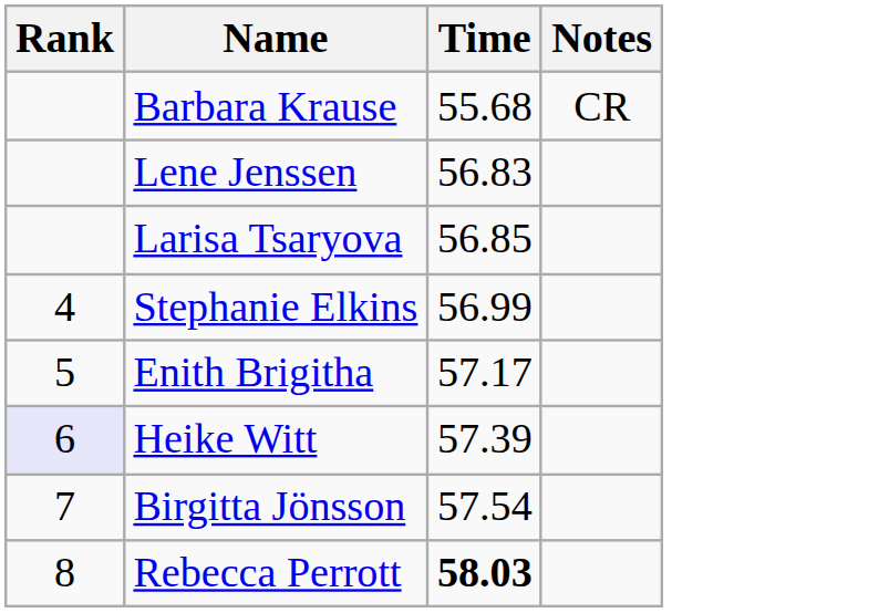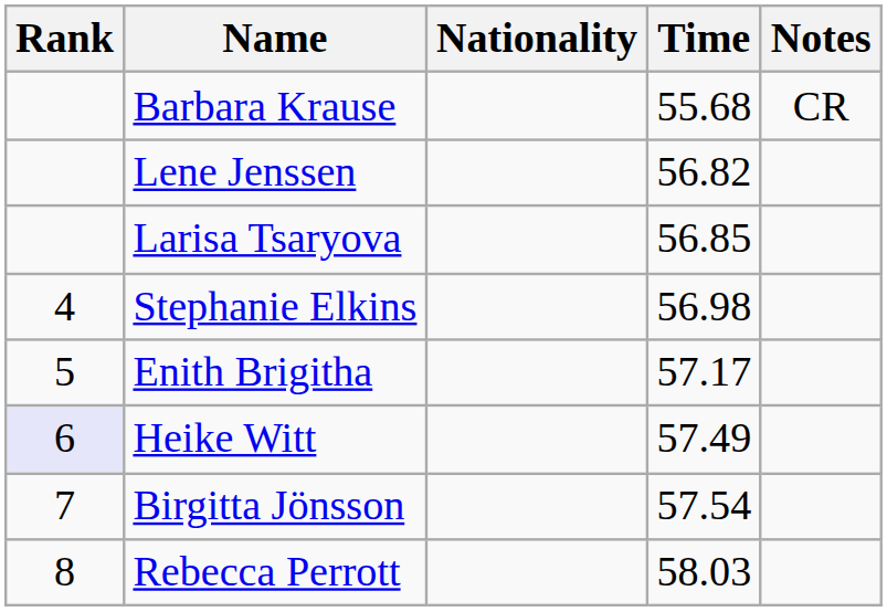+ column: Nationality
Lene Jenssen | Time: 56.83 -> 56.82
Stephanie Elkins | Time: 56.99 -> 56.98
Heike Witt | Time: 57.39 -> 57.49
Rebecca Perrott | Time: bold -> normal
